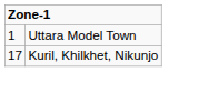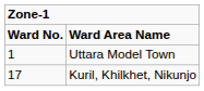+ row: Ward No. | Ward Area Name
